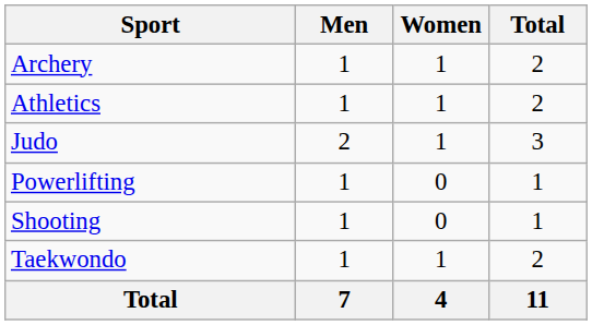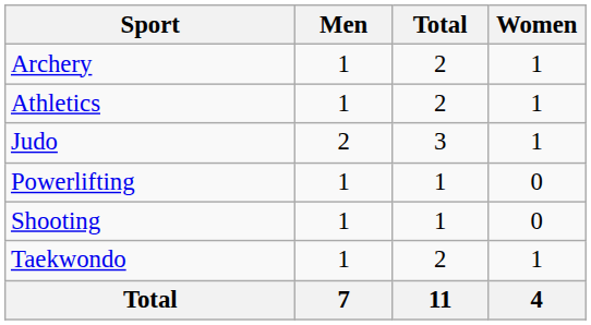columns swapped: Women <-> Total
